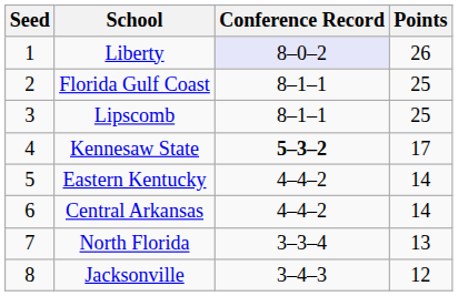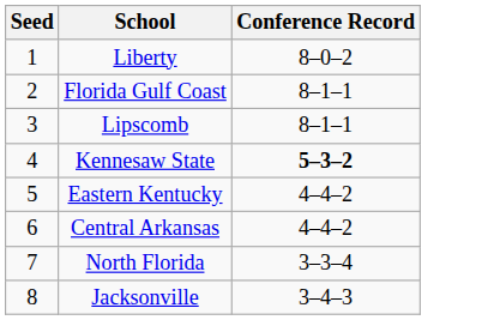- column: Points | 26 | 25 | 25 | 17 | 14 | 14 | 13 | 12
Liberty | Conference Record: lavender background -> no background
